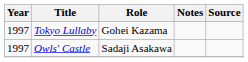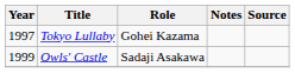Owls' Castle | Year: 1997 -> 1999
